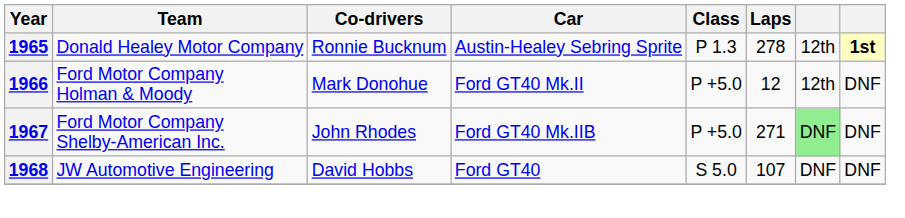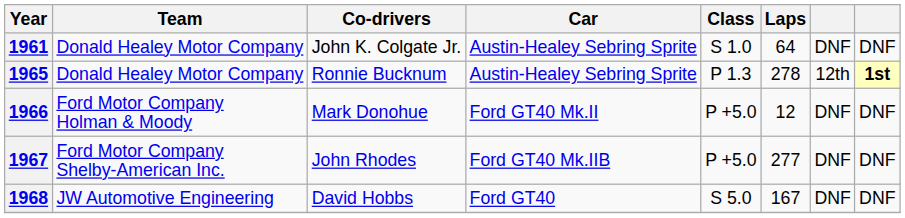+ row: 1961 | Donald Healey Motor Company | John K. Colgate Jr. | Austin-Healey Sebring Sprite | S 1.0 | 64 | DNF | DNF
1966 | column 7: 12th -> DNF
1967 | Laps: 271 -> 277
1967 | column 7: lightgreen background -> no background
1968 | Laps: 107 -> 167
